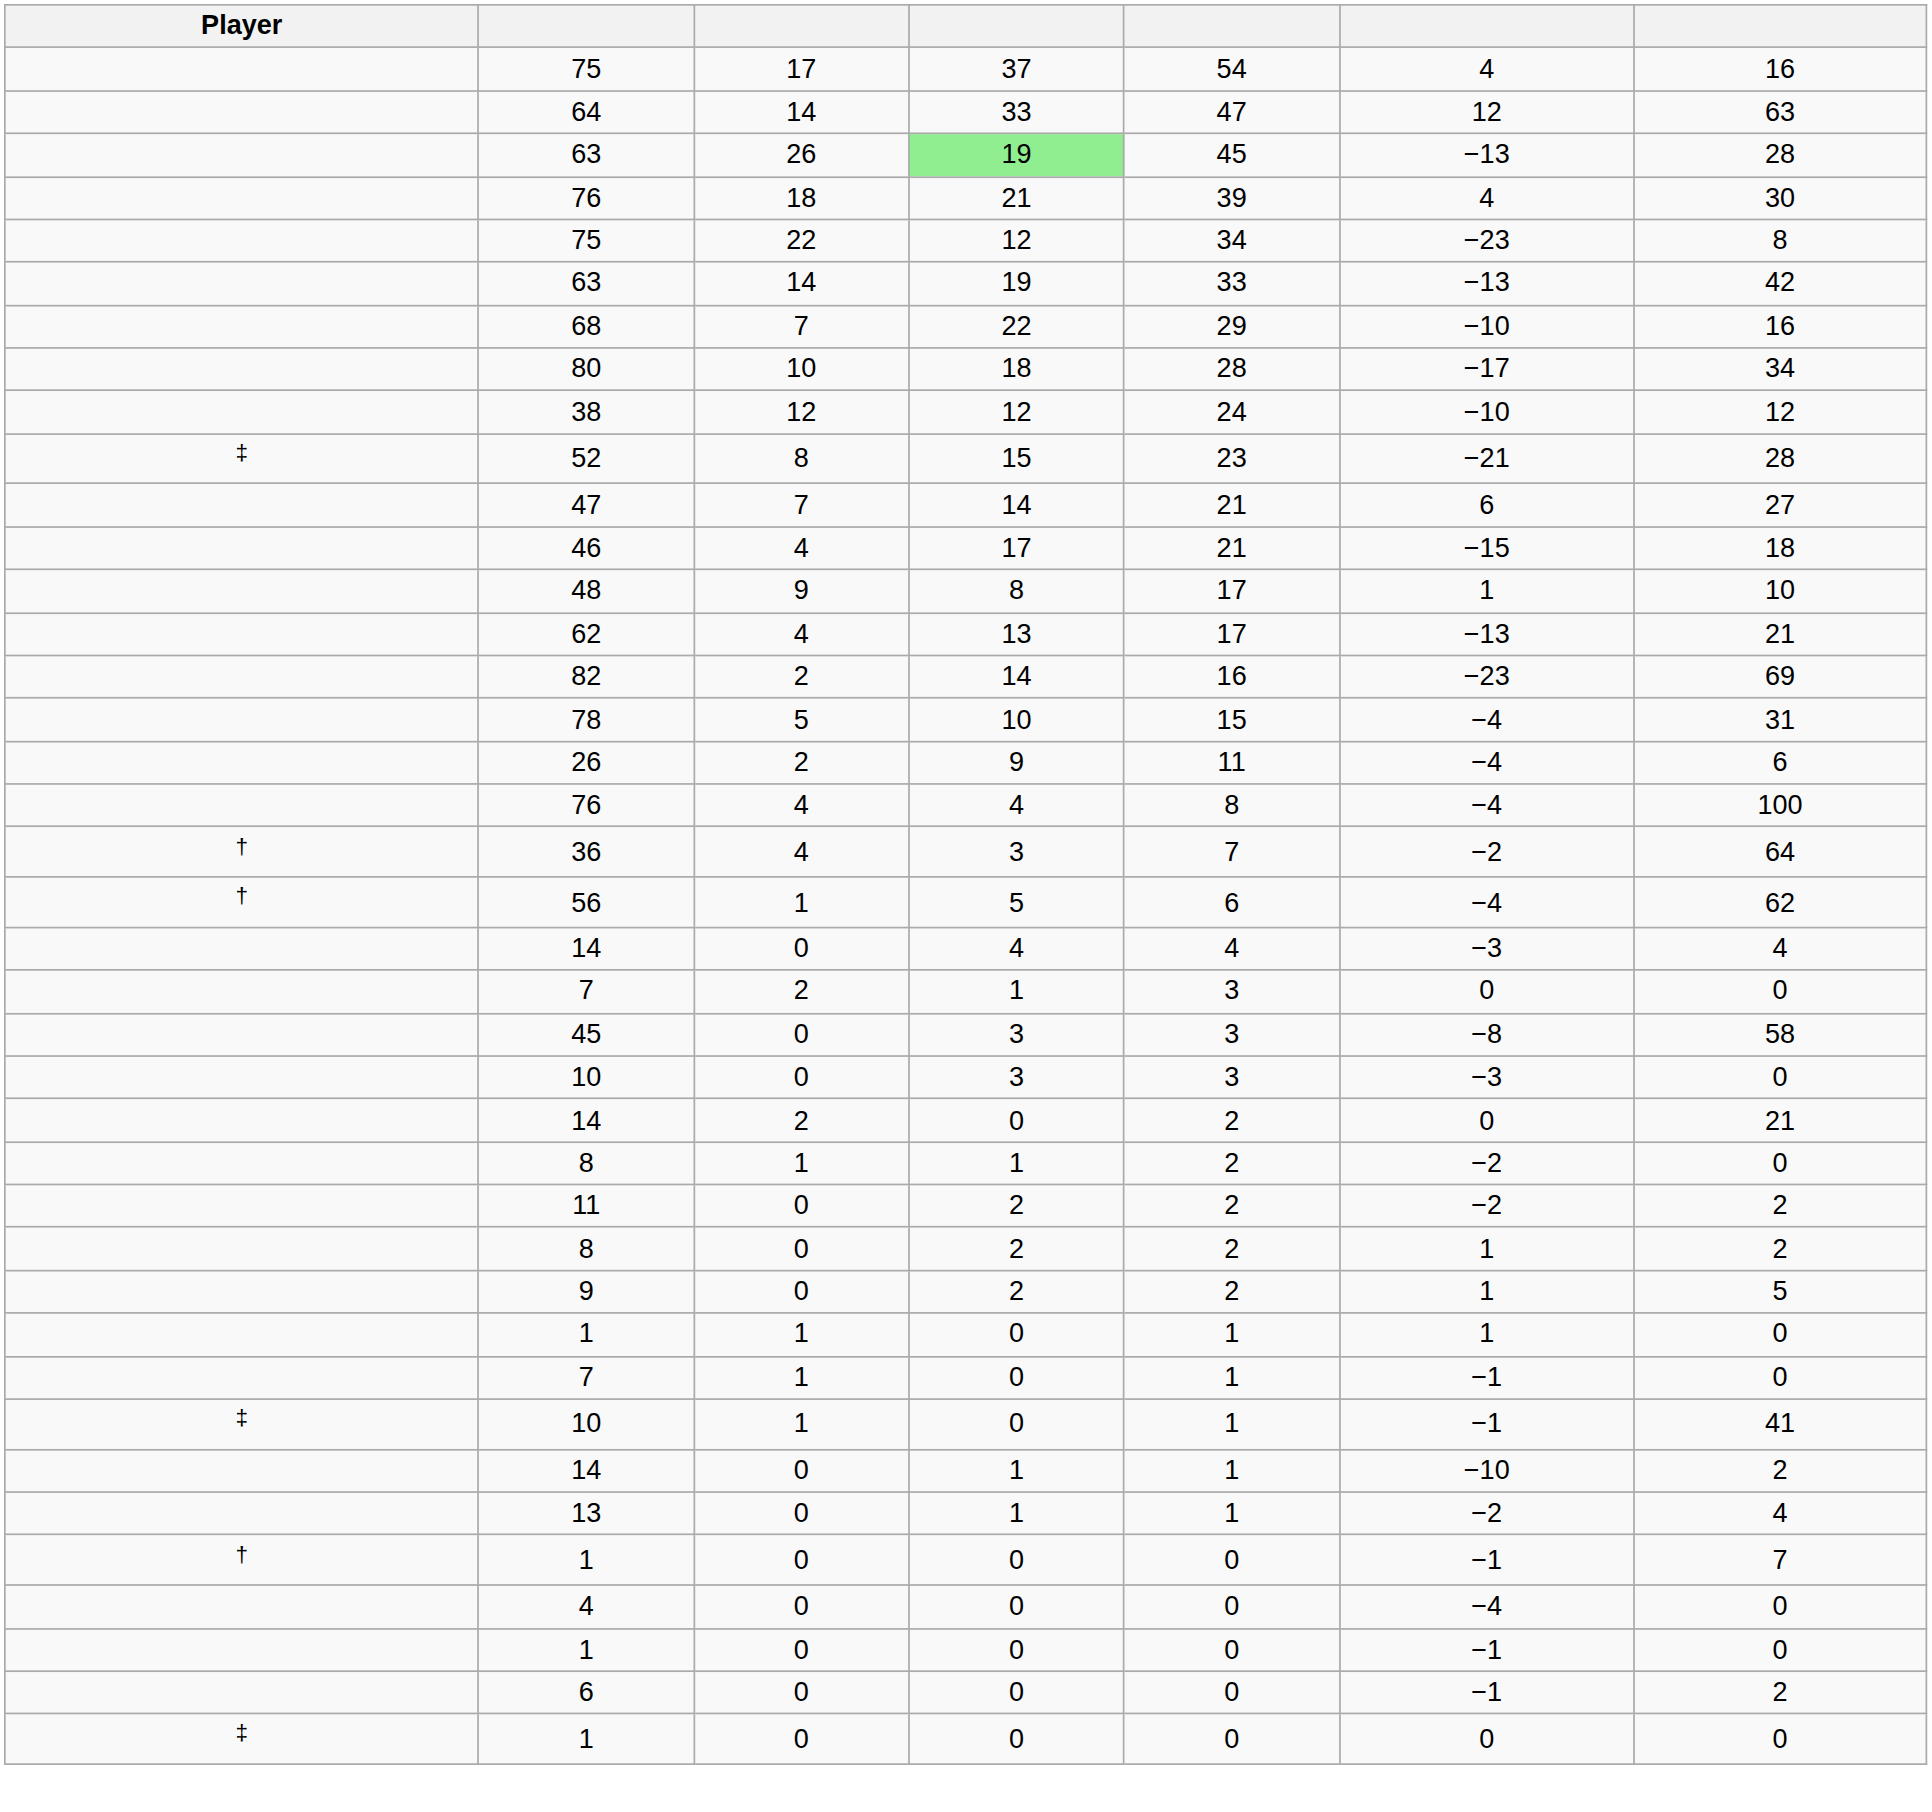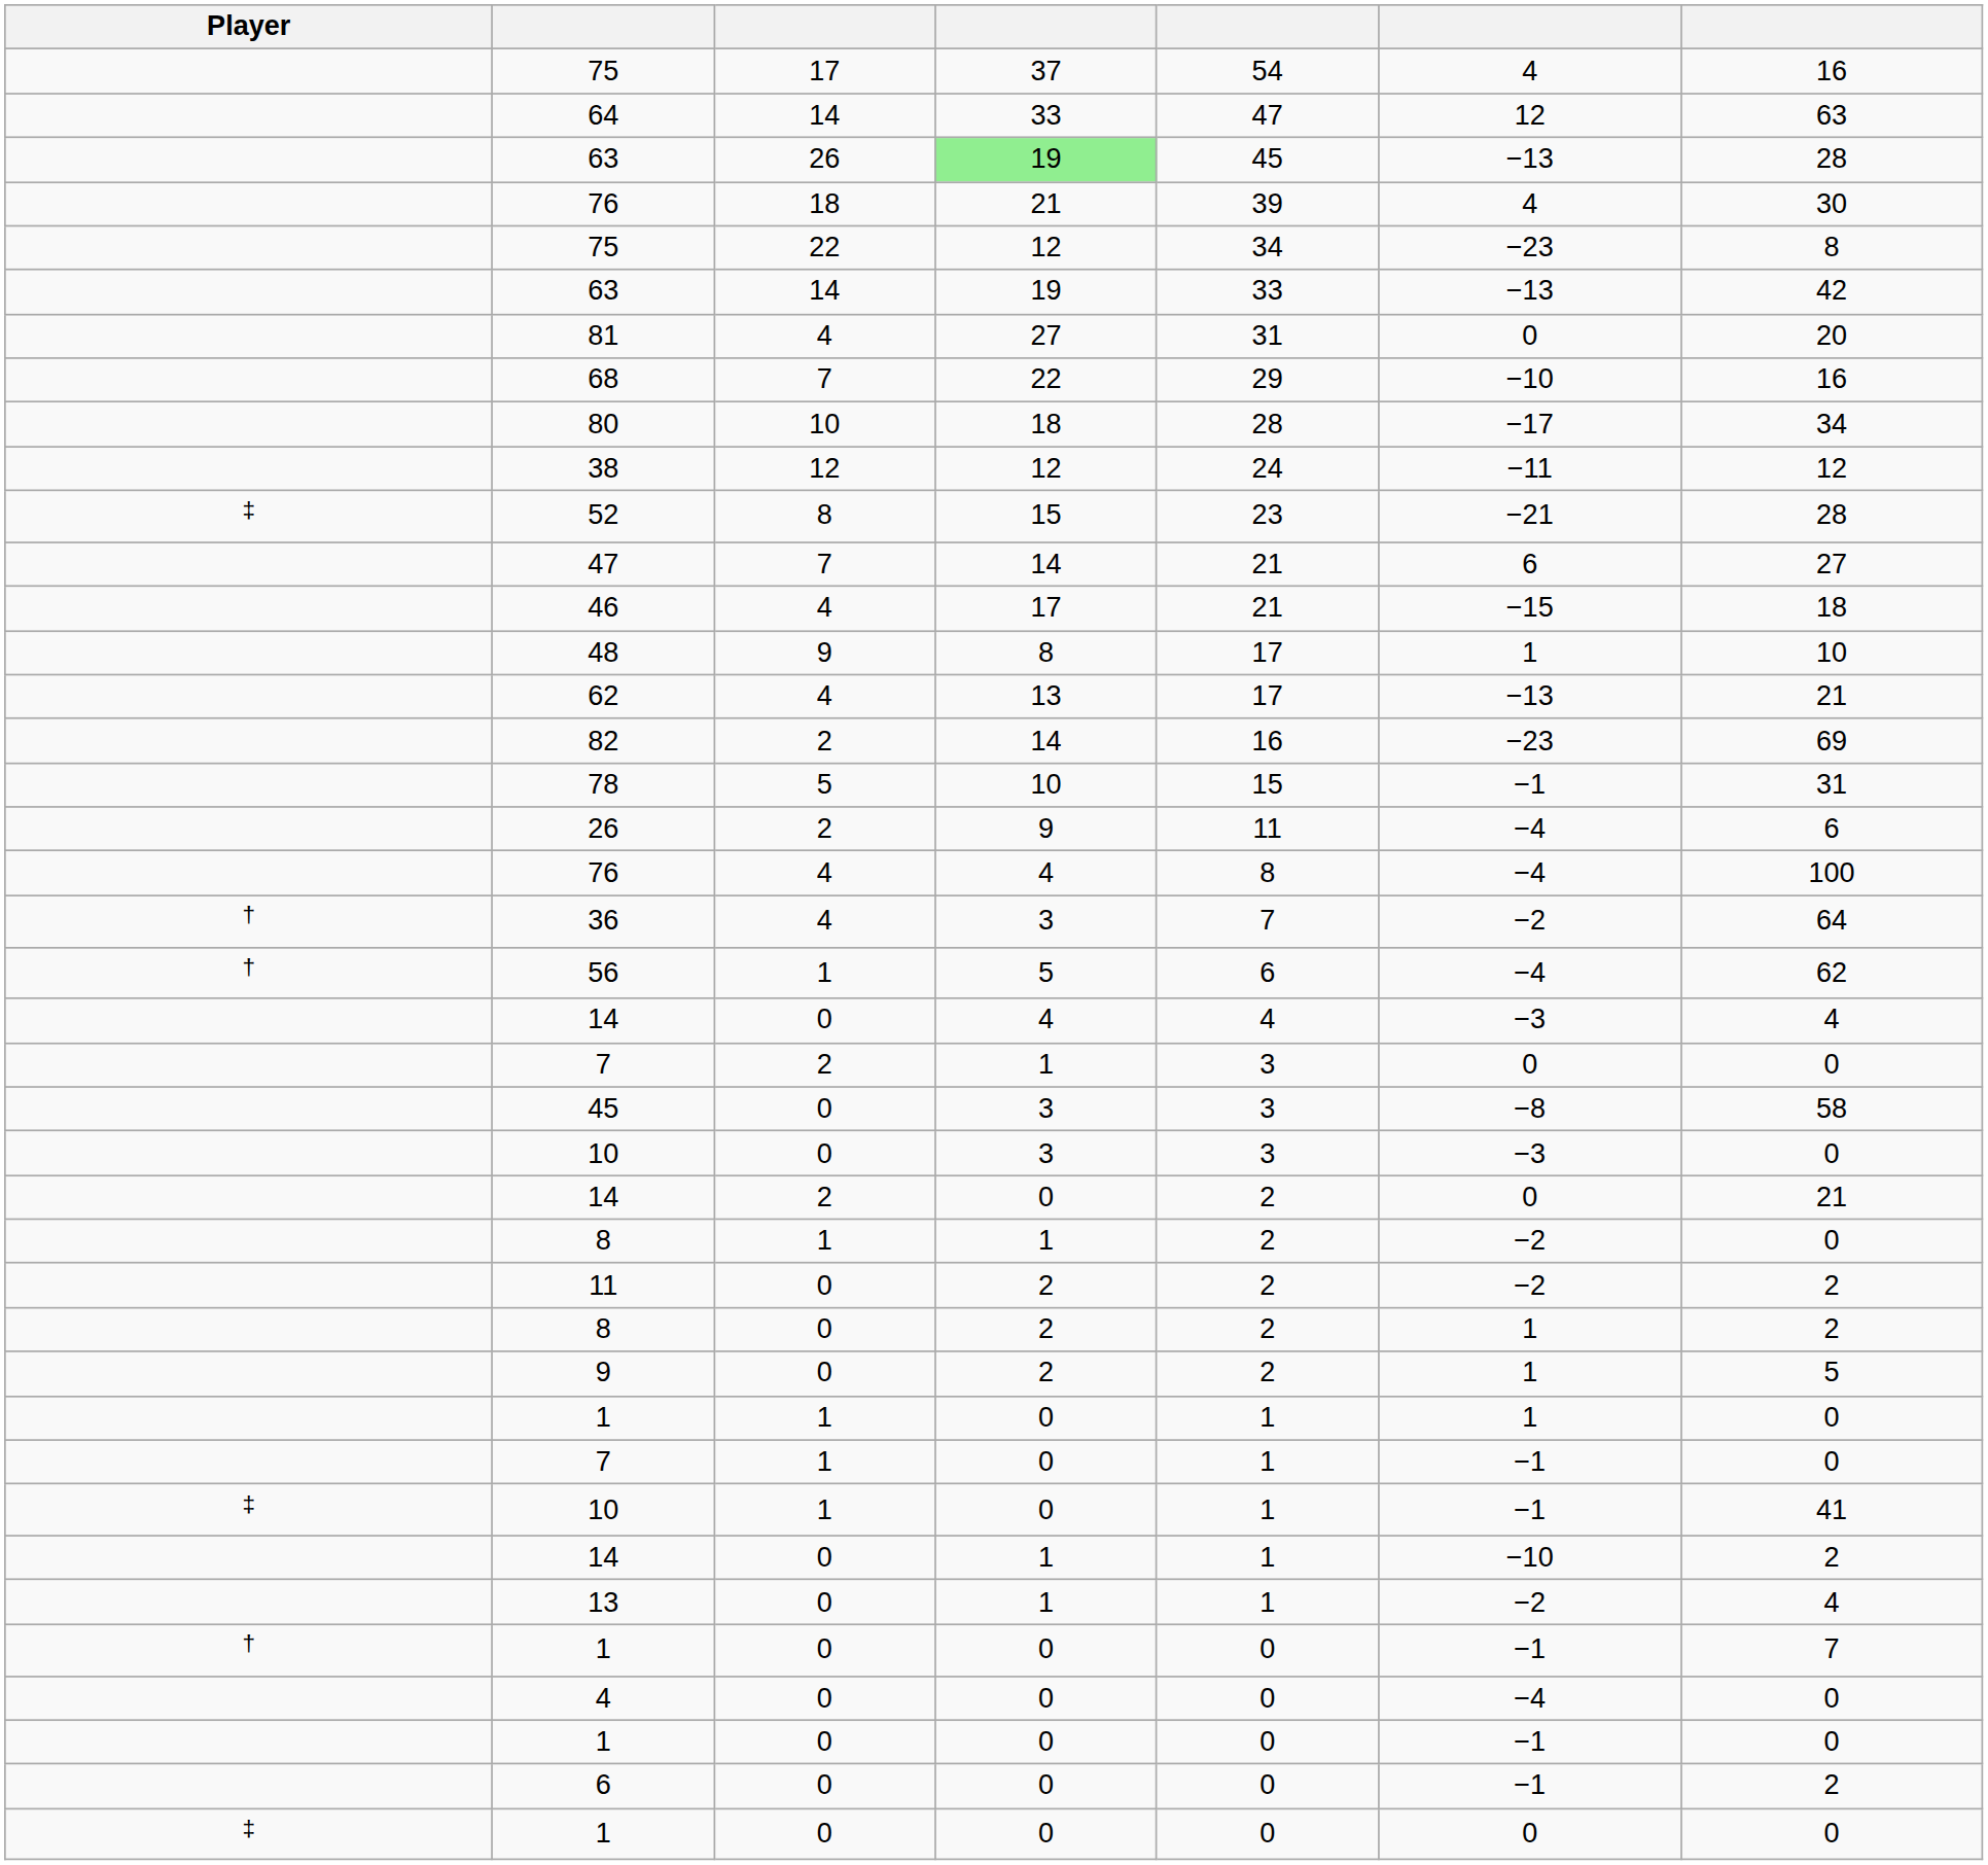+ row: 81 | 4 | 27 | 31 | 0 | 20
38 | column 6: −10 -> −11
78 | column 6: −4 -> −1
